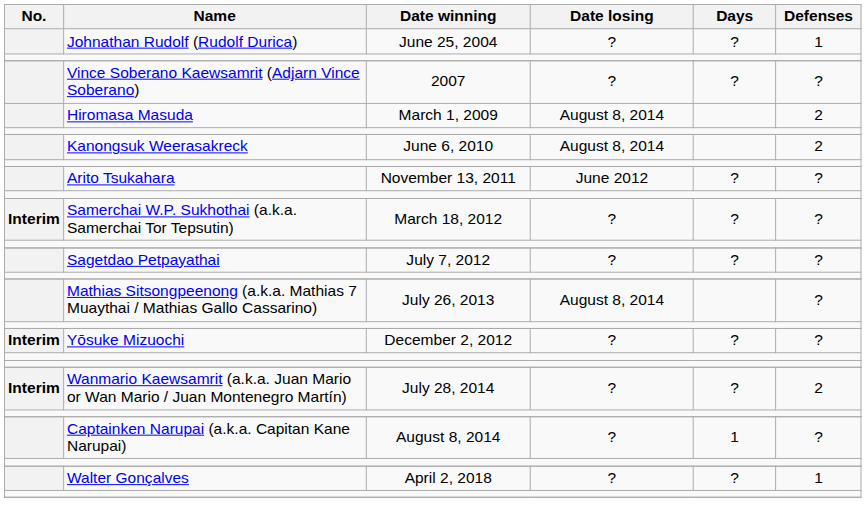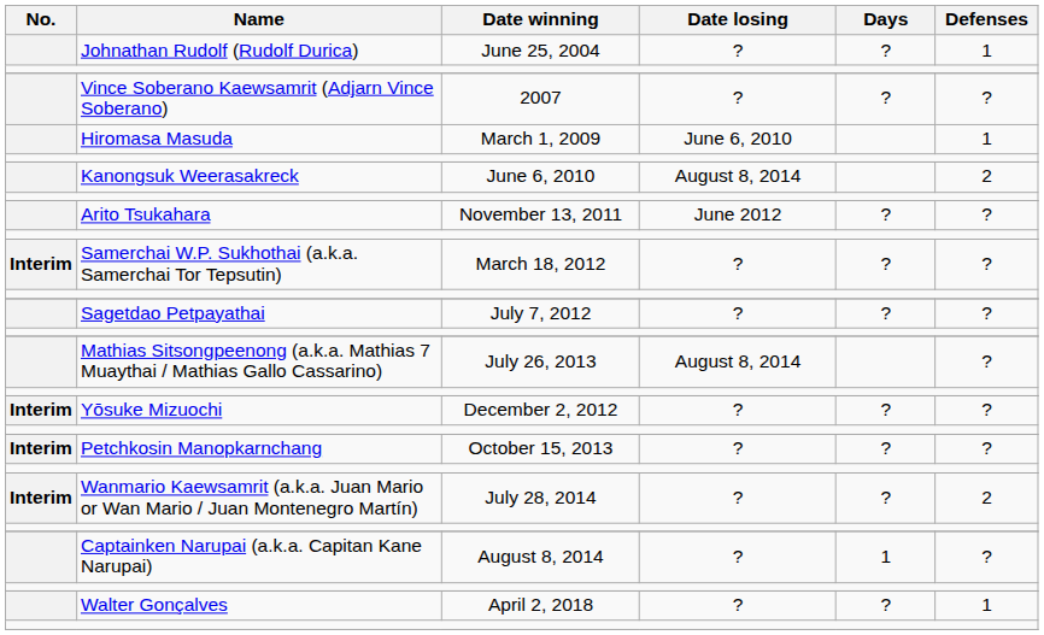Hiromasa Masuda | Date losing: August 8, 2014 -> June 6, 2010
Hiromasa Masuda | Defenses: 2 -> 1
+ row: Interim | Petchkosin Manopkarnchang | October 15, 2013 | ? | ? | ?
